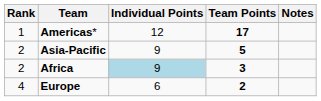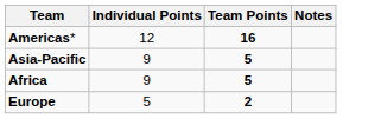- column: Rank | 1 | 2 | 2 | 4
Americas* | Team Points: 17 -> 16
Africa | Individual Points: lightblue background -> no background
Africa | Team Points: 3 -> 5
Europe | Individual Points: 6 -> 5
